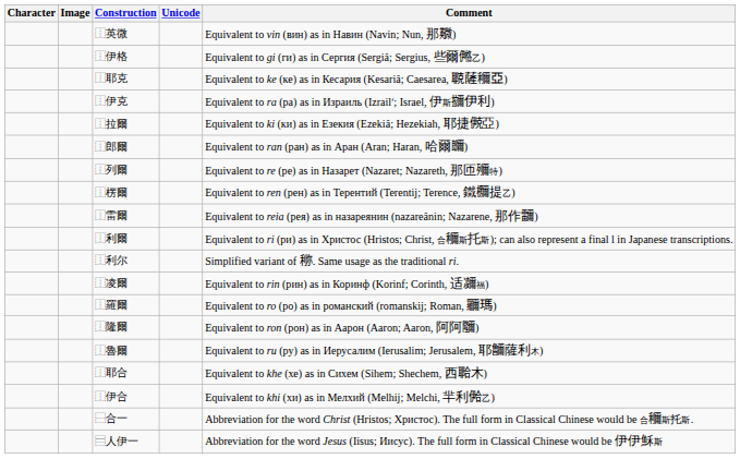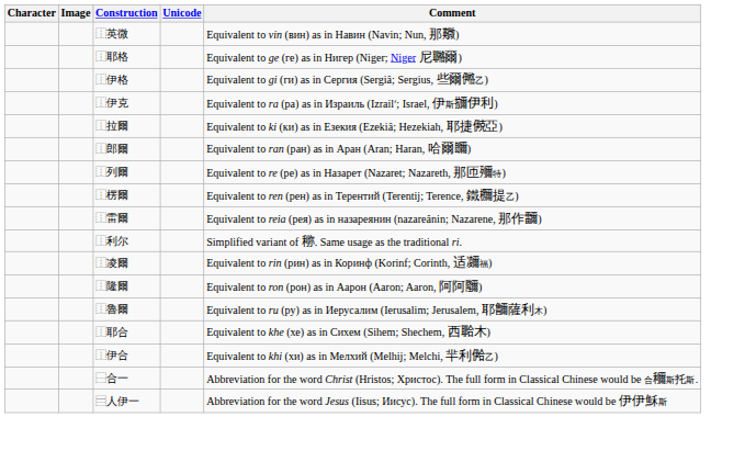+ row: ⿰耶格 | Equivalent to ge (ге) as in Нигер (Niger; Niger 尼鿤爾)
- row: ⿰耶克 | Equivalent to ke (ке) as in Кесария (Kesariâ; Caesarea, 鿣薩鿠亞)
- row: ⿰利爾 | Equivalent to ri (ри) as in Христос (Hristos; Christ, 合鿠斯托斯); can also represent a final l in Japanese transcriptions.
- row: ⿰羅爾 | Equivalent to ro (ро) as in романский (romanskij; Roman, 鿡瑪)
